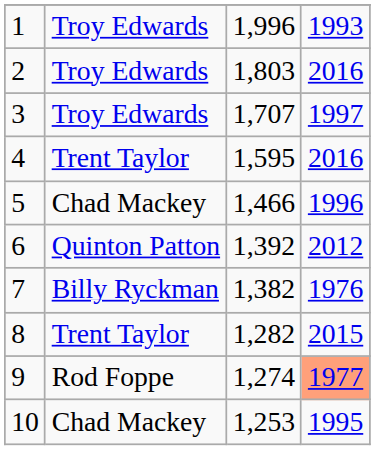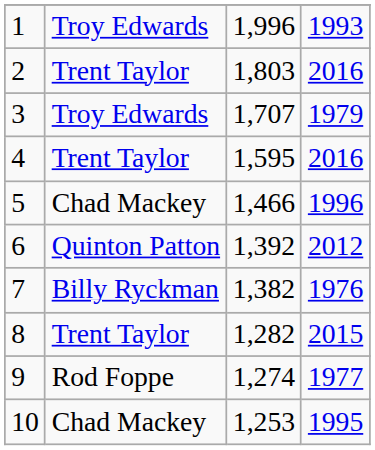2 | column 2: Troy Edwards -> Trent Taylor
3 | column 4: 1997 -> 1979
9 | column 4: lightsalmon background -> no background
